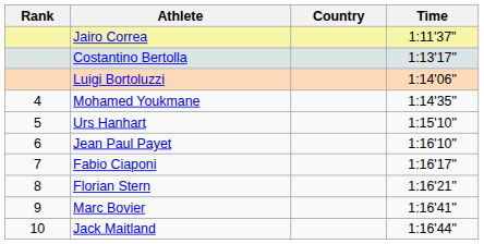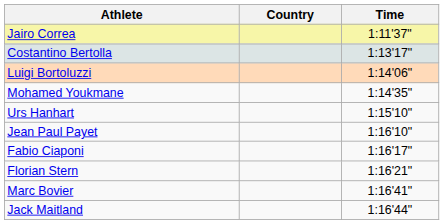- column: Rank | 4 | 5 | 6 | 7 | 8 | 9 | 10
